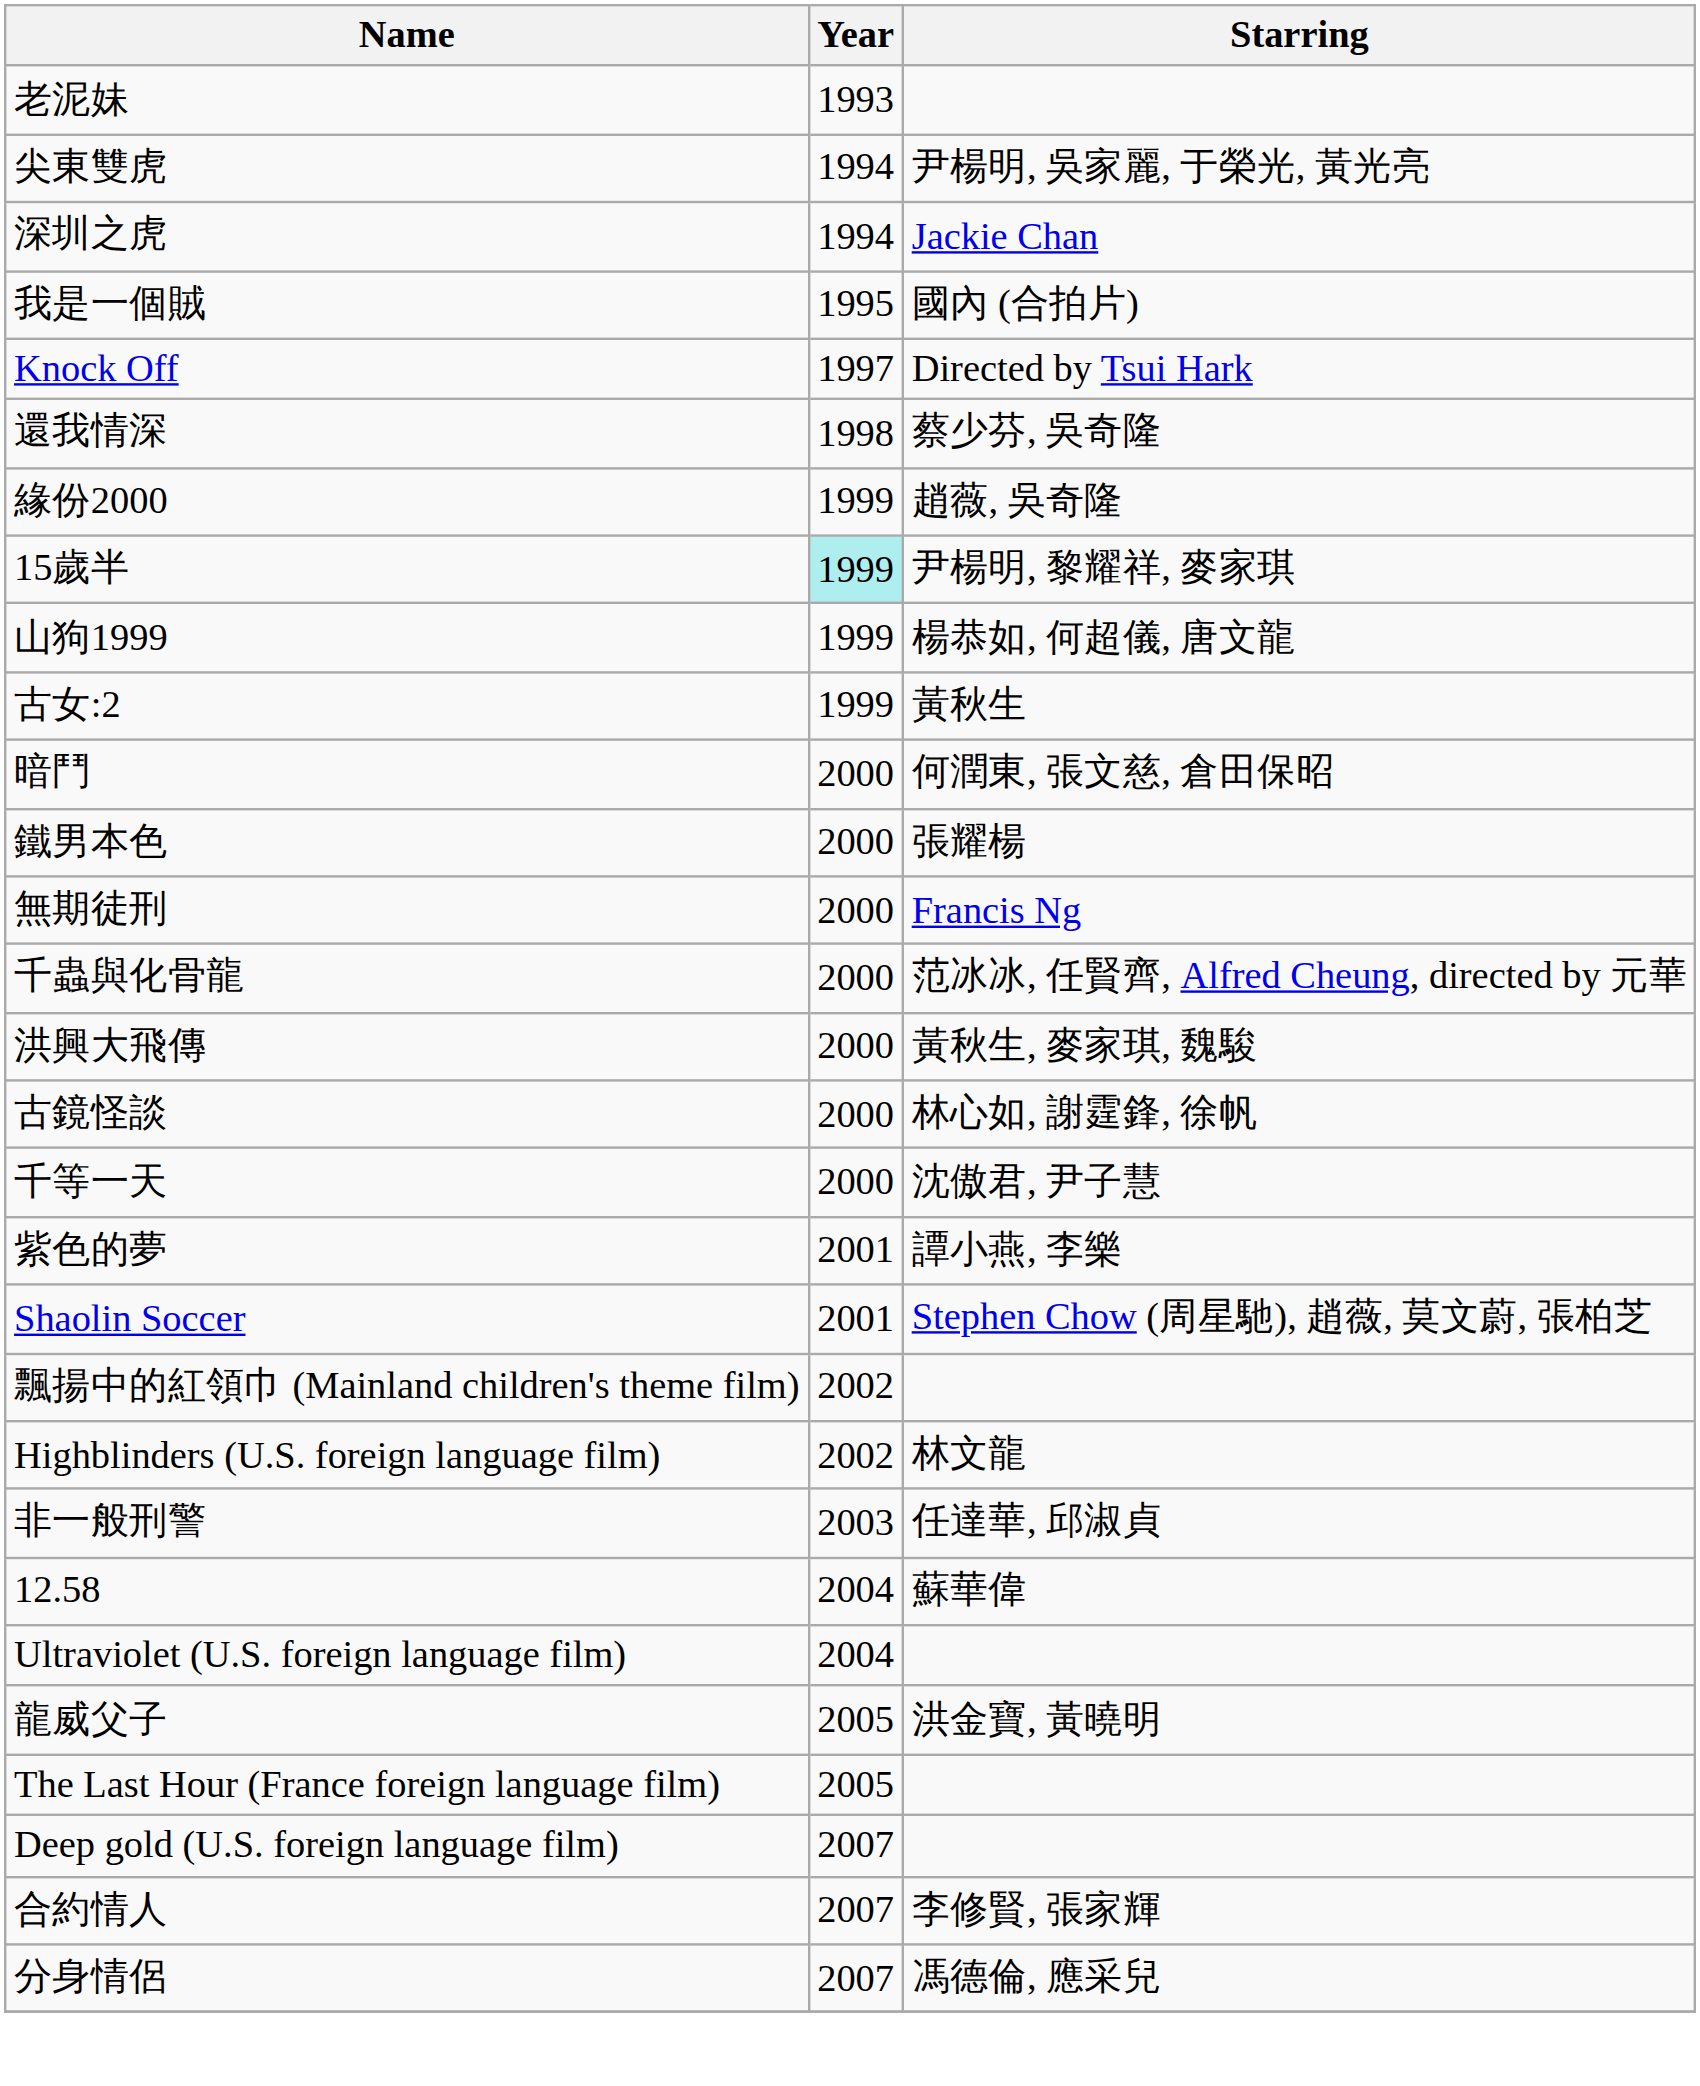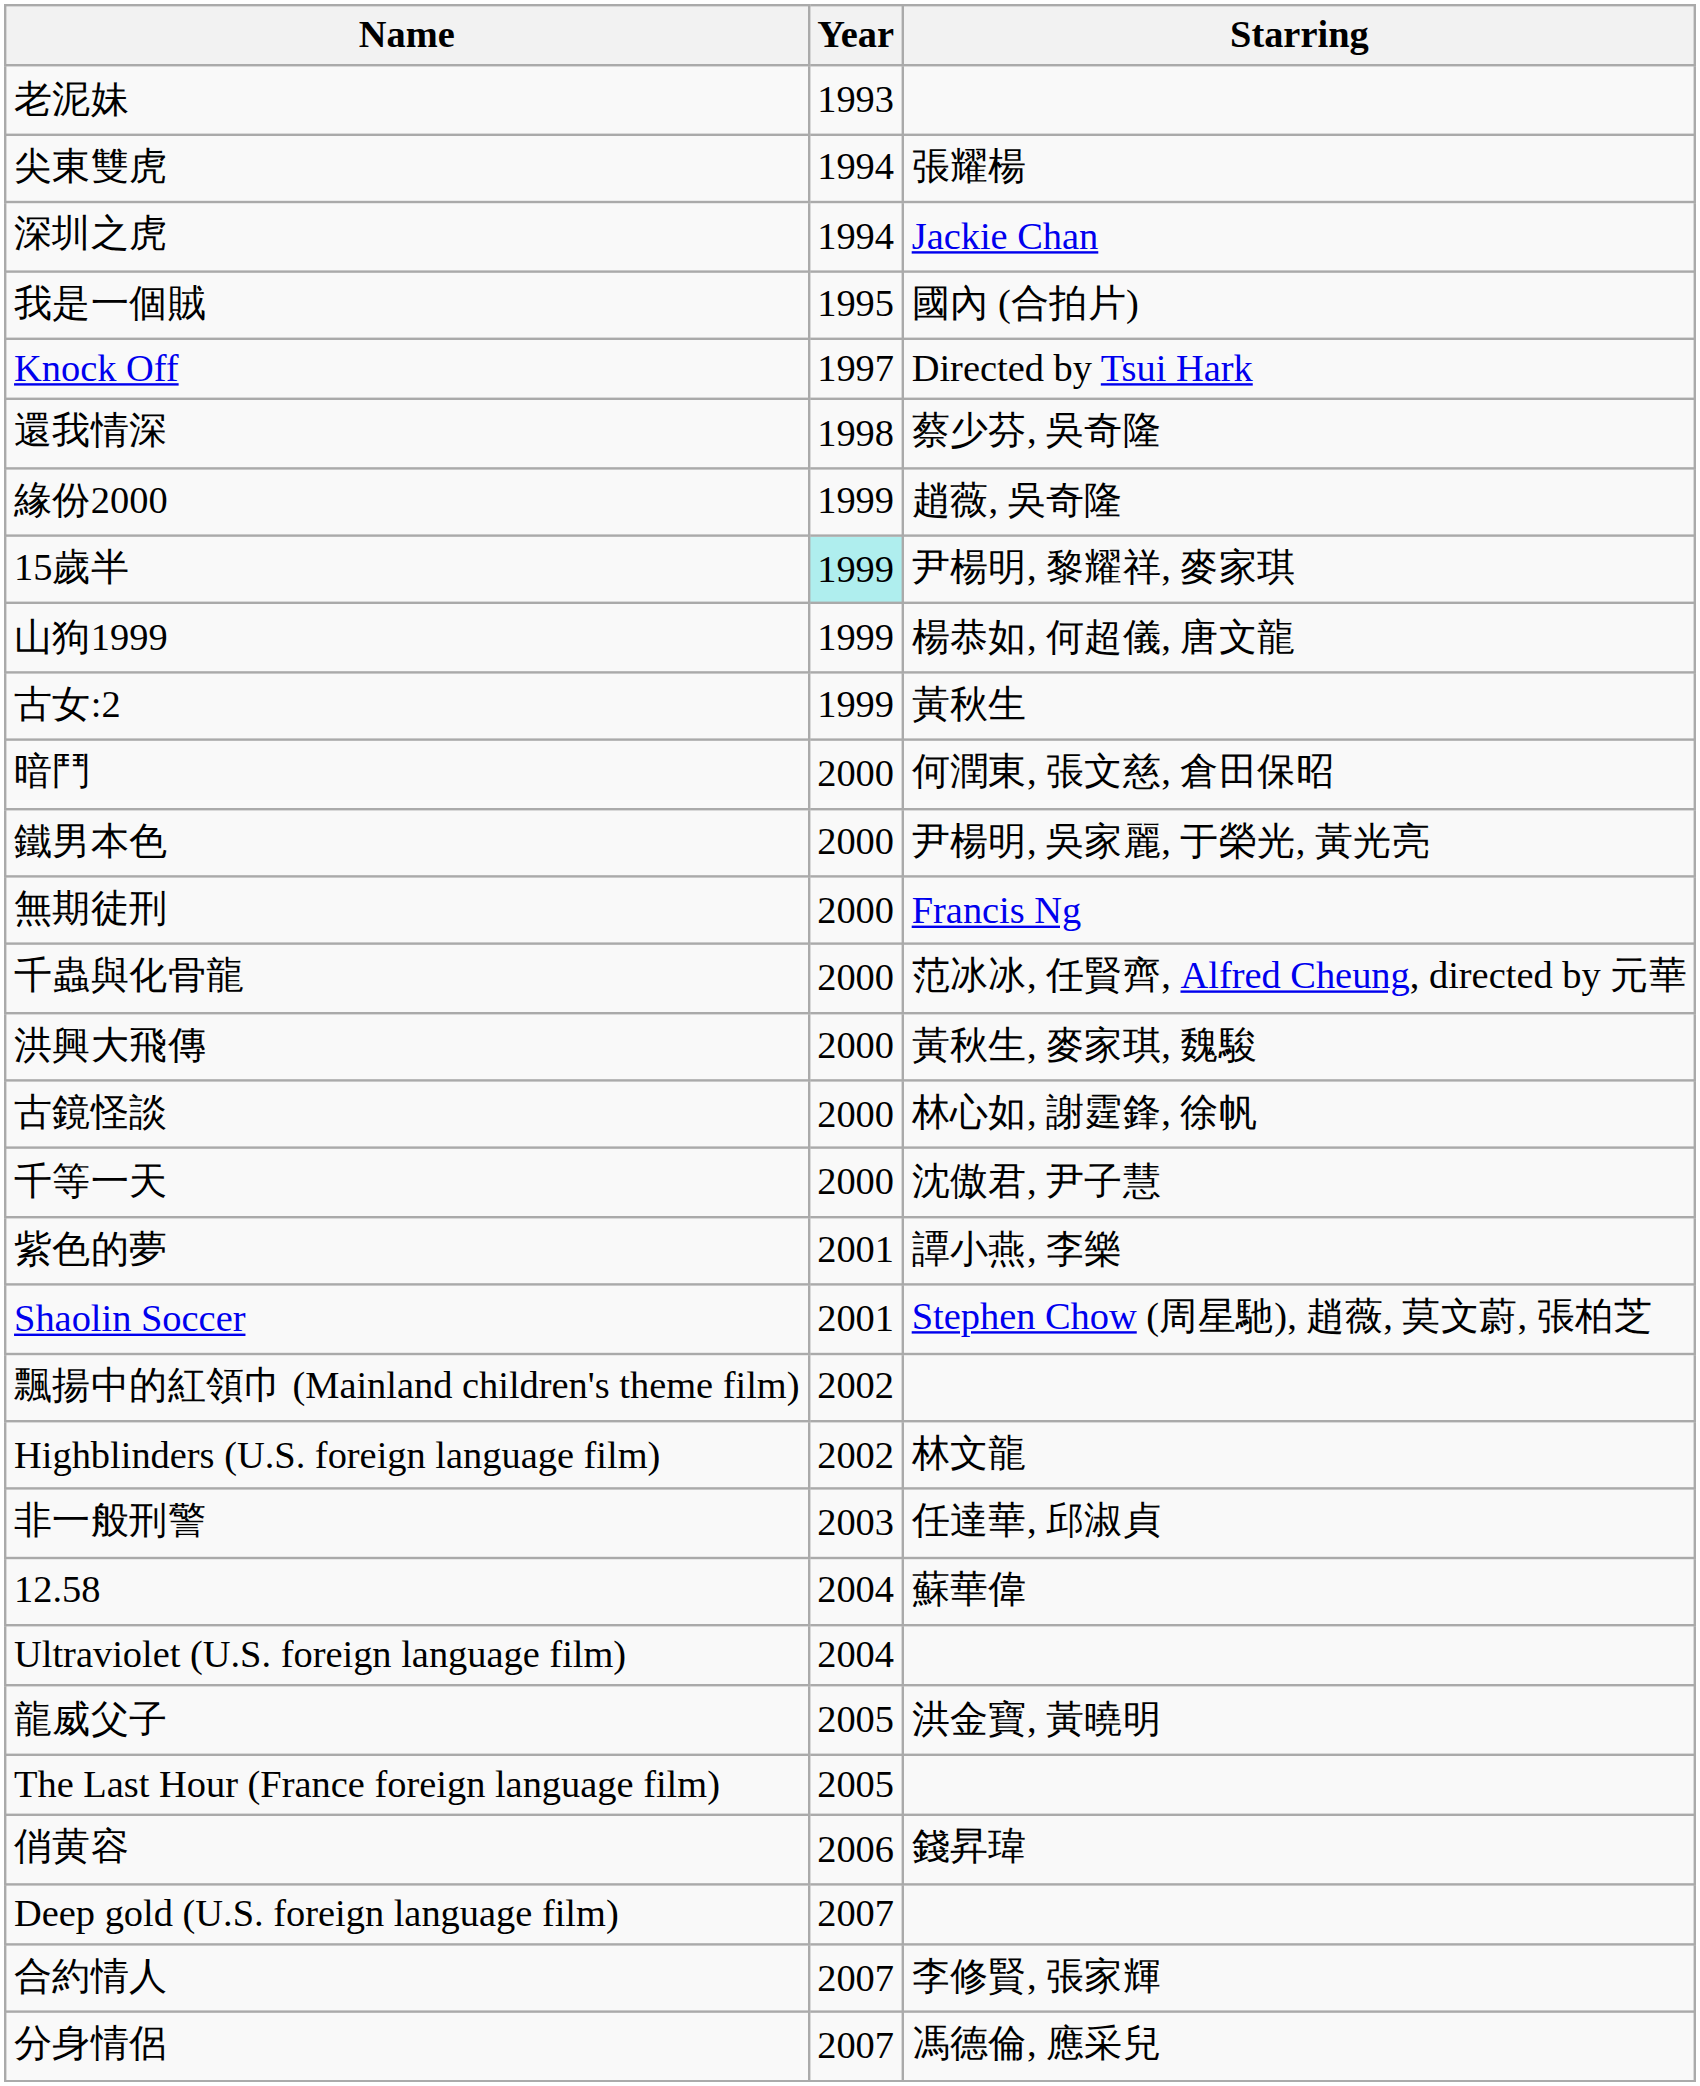尖東雙虎 | Starring: 尹楊明, 吳家麗, 于榮光, 黃光亮 -> 張耀楊
鐵男本色 | Starring: 張耀楊 -> 尹楊明, 吳家麗, 于榮光, 黃光亮
+ row: 俏黄容 | 2006 | 錢昇瑋
